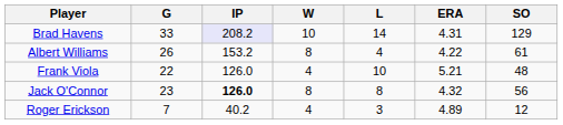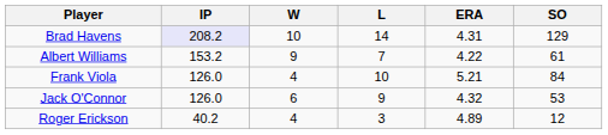- column: G | 33 | 26 | 22 | 23 | 7
Albert Williams | W: 8 -> 9
Albert Williams | L: 4 -> 7
Frank Viola | SO: 48 -> 84
Jack O'Connor | IP: bold -> normal
Jack O'Connor | W: 8 -> 6
Jack O'Connor | L: 8 -> 9
Jack O'Connor | SO: 56 -> 53
